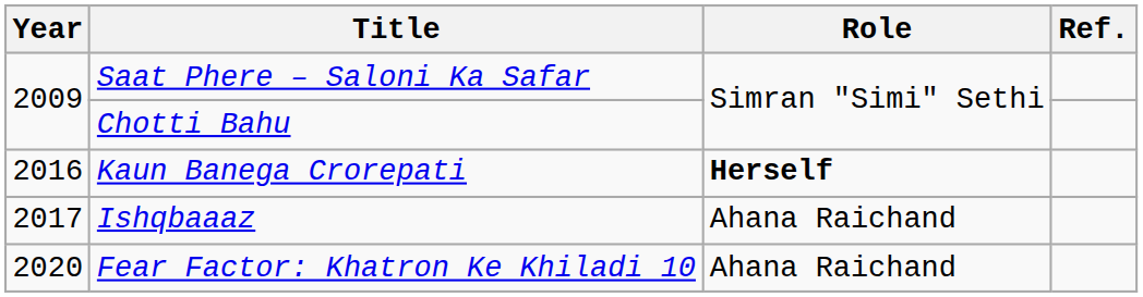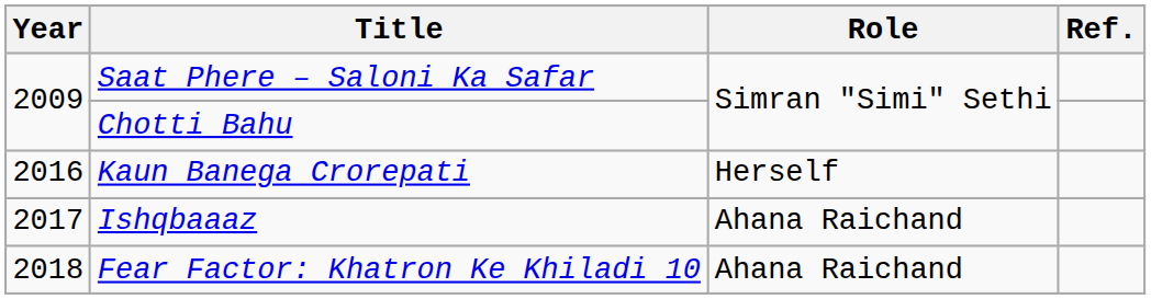Kaun Banega Crorepati | Role: bold -> normal
Fear Factor: Khatron Ke Khiladi 10 | Year: 2020 -> 2018
